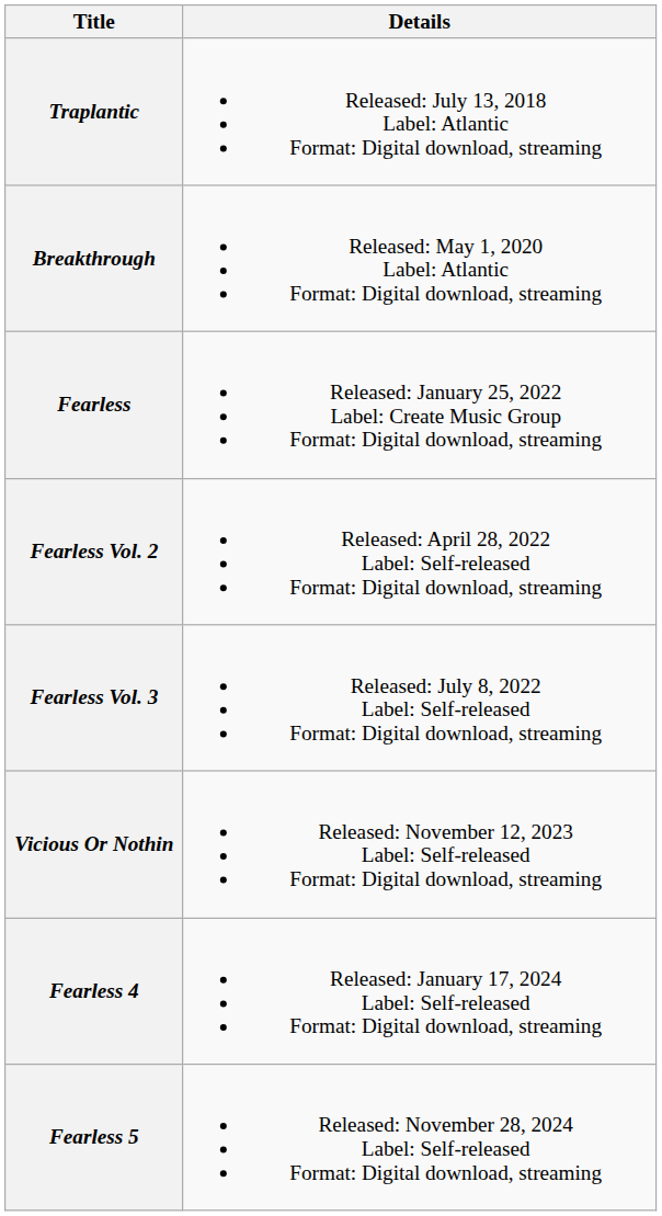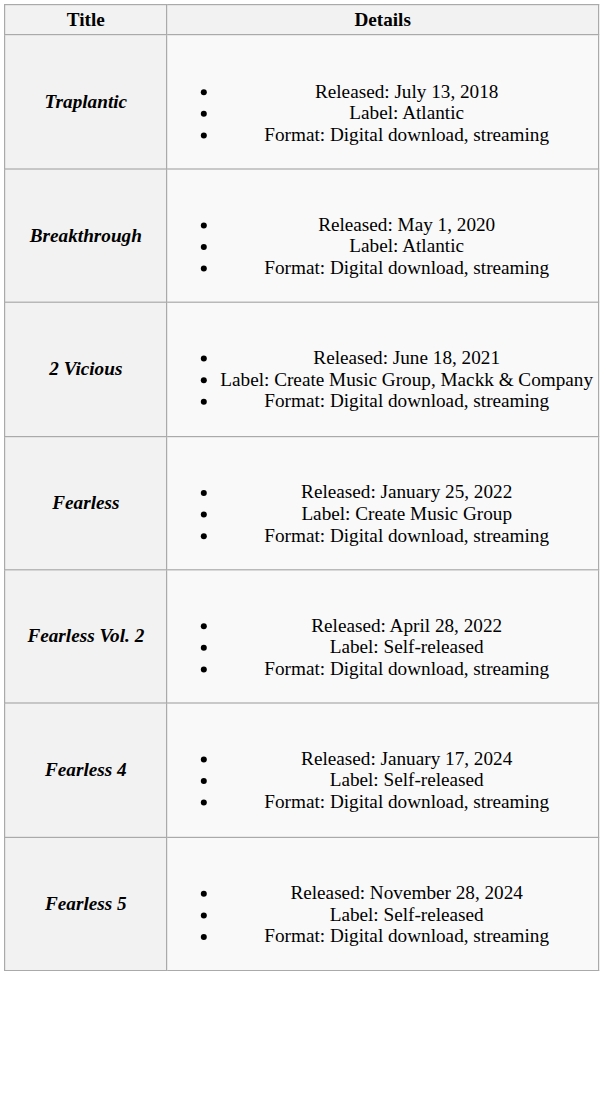+ row: 2 Vicious | Released: June 18, 2021 Label: Create Music Group, Mackk & Company Format: Digital download, streaming
- row: Fearless Vol. 3 | Released: July 8, 2022 Label: Self-released Format: Digital download, streaming
- row: Vicious Or Nothin | Released: November 12, 2023 Label: Self-released Format: Digital download, streaming
